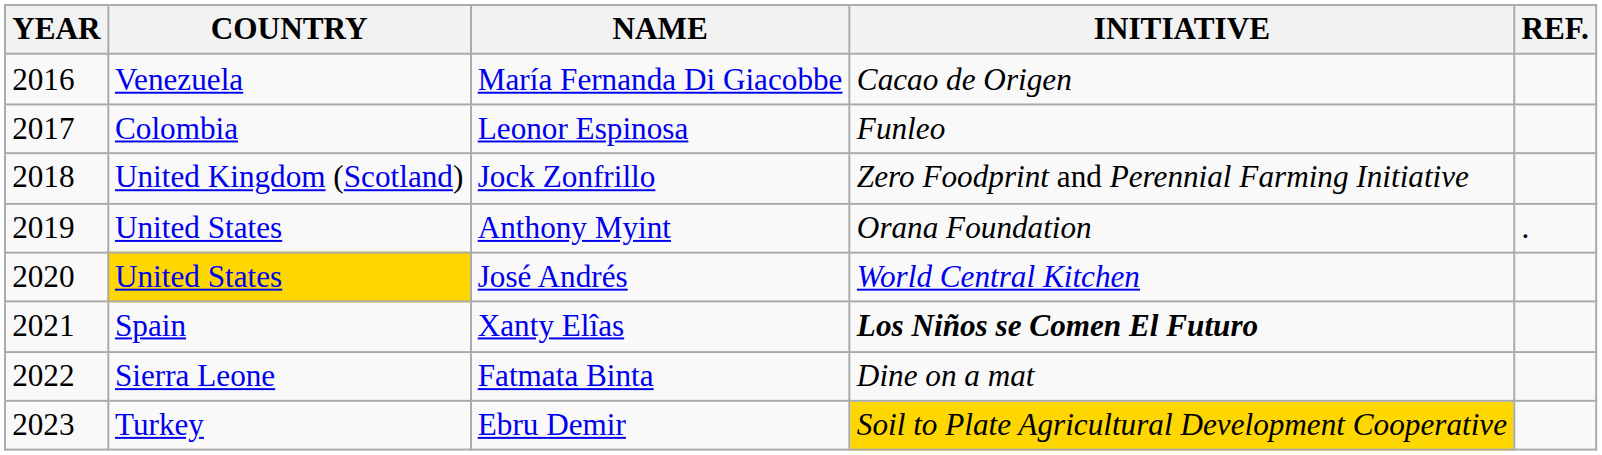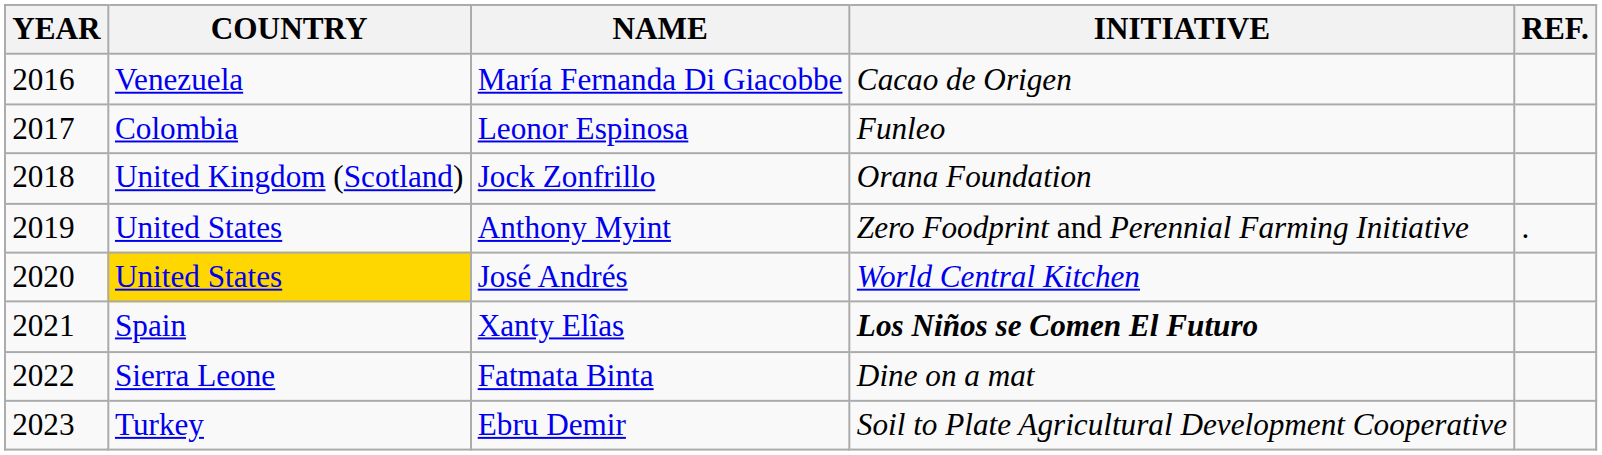Jock Zonfrillo | INITIATIVE: Zero Foodprint and Perennial Farming Initiative -> Orana Foundation
Anthony Myint | INITIATIVE: Orana Foundation -> Zero Foodprint and Perennial Farming Initiative
Ebru Demir | INITIATIVE: gold background -> no background
